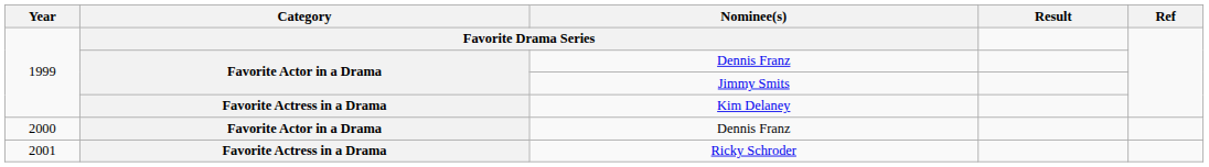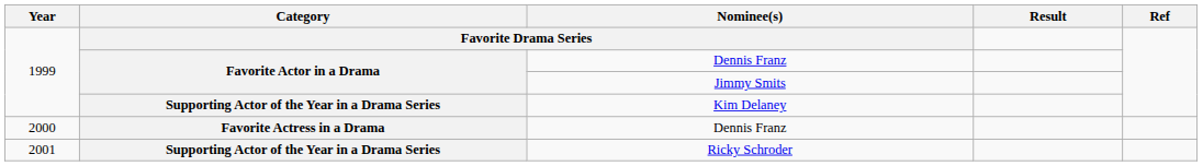Kim Delaney | Category: Favorite Actress in a Drama -> Supporting Actor of the Year in a Drama Series
2000 / Dennis Franz | Category: Favorite Actor in a Drama -> Favorite Actress in a Drama
Ricky Schroder | Category: Favorite Actress in a Drama -> Supporting Actor of the Year in a Drama Series
